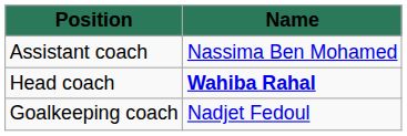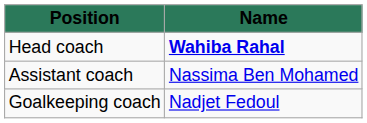rows swapped: Head coach <-> Assistant coach
